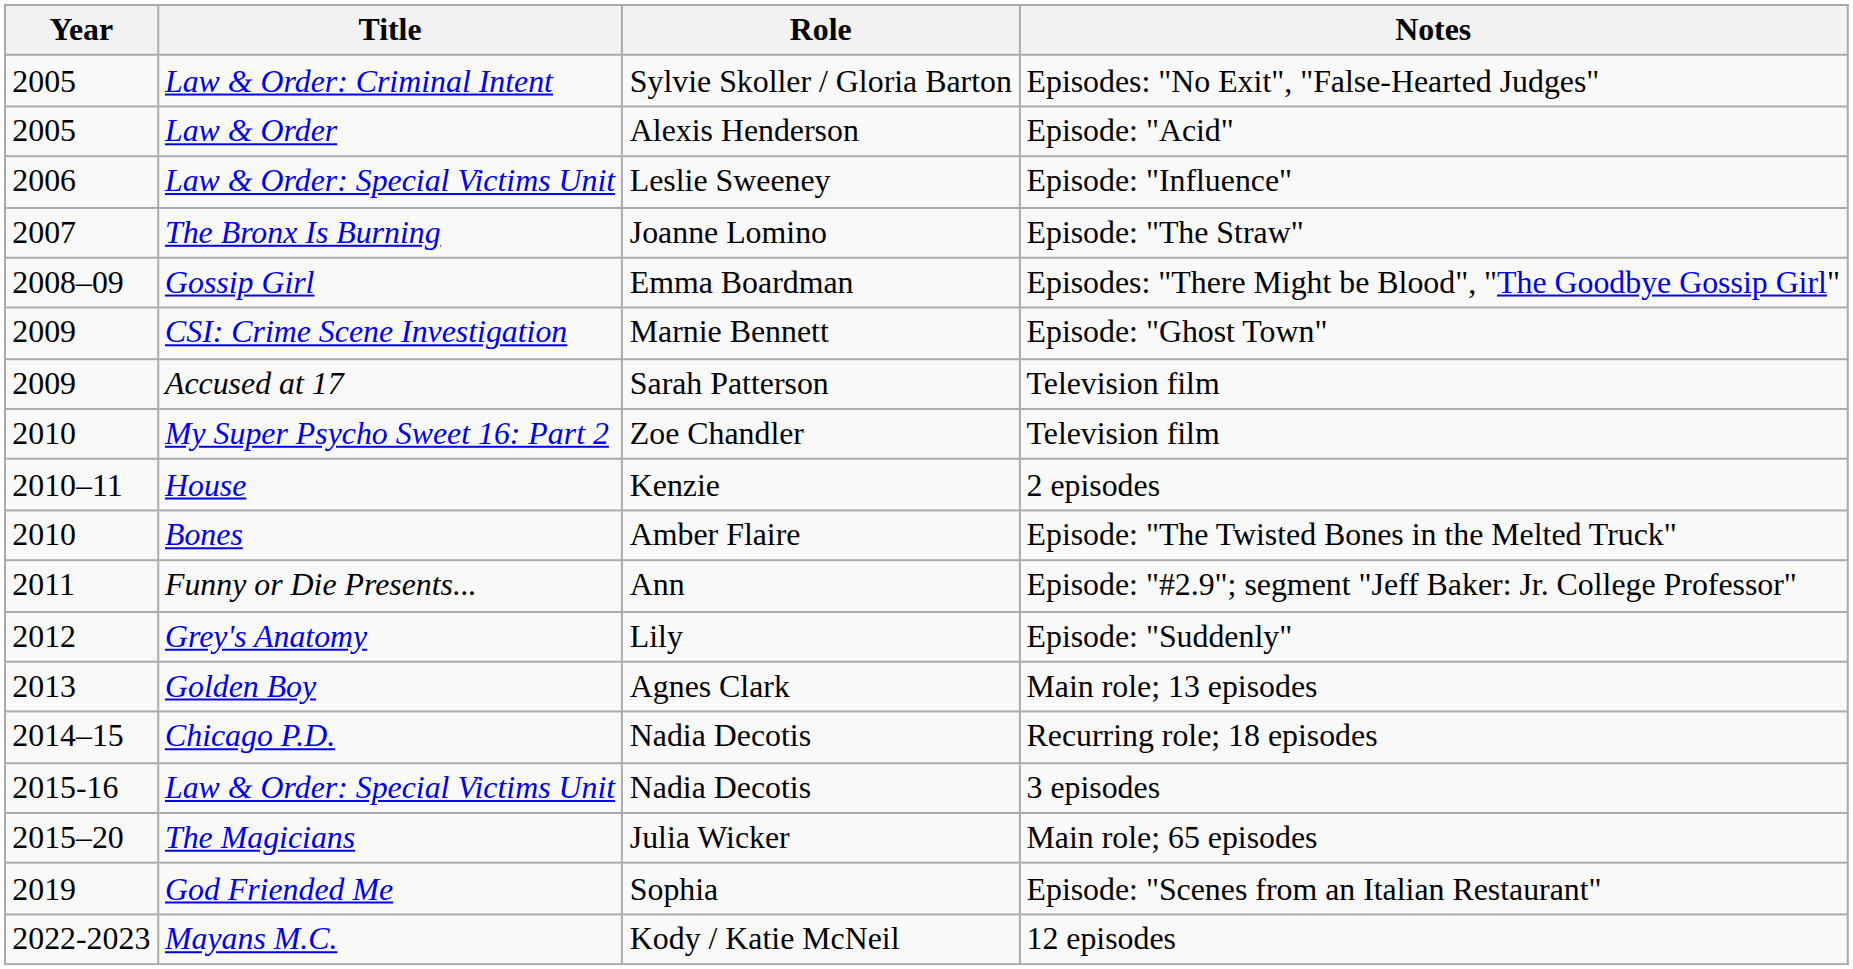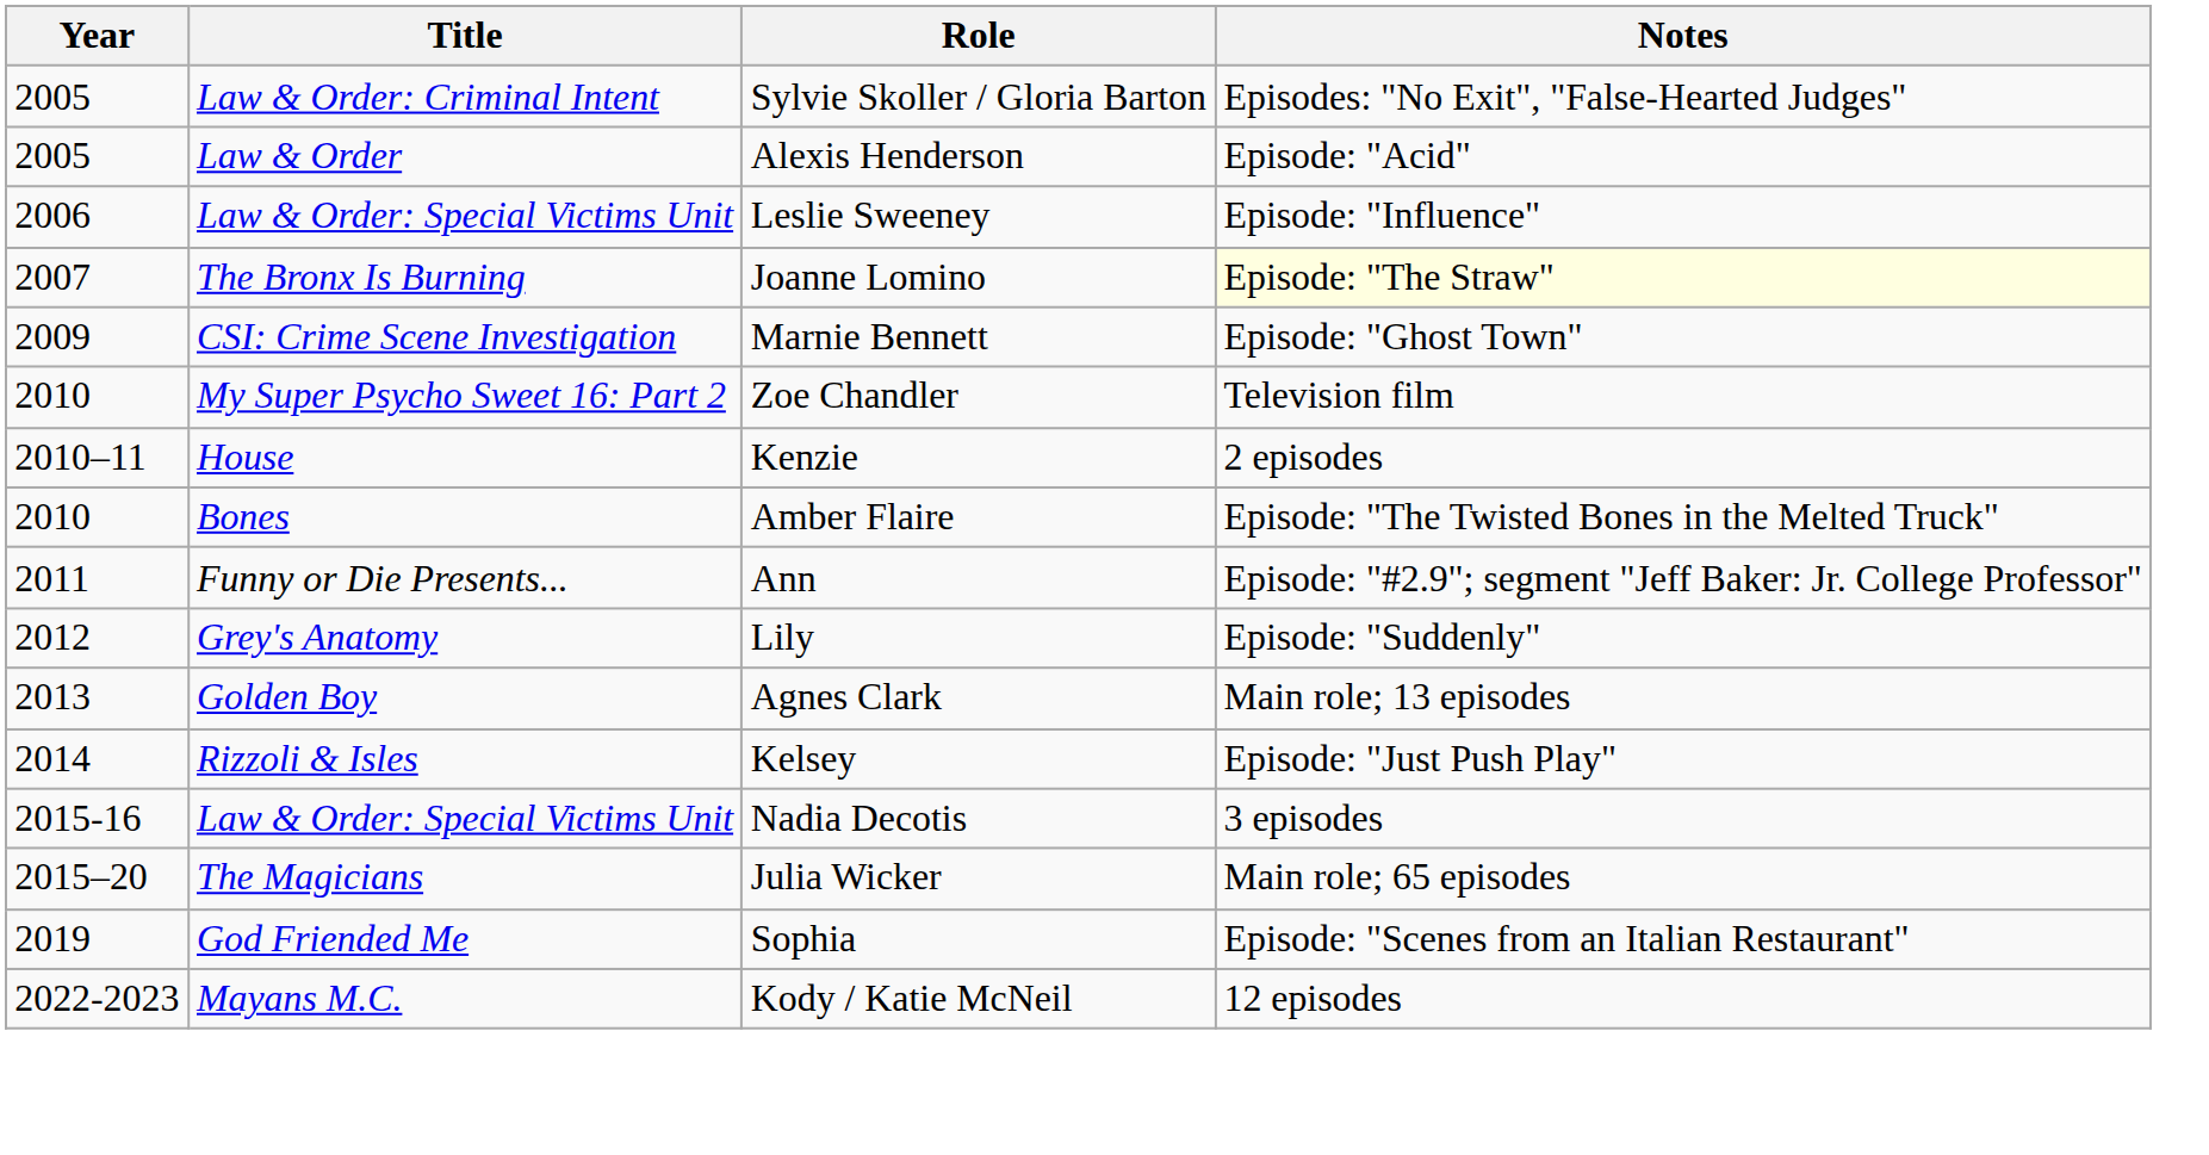The Bronx Is Burning | Notes: no background -> lightyellow background
- row: 2008–09 | Gossip Girl | Emma Boardman | Episodes: "There Might be Blood", "The Goodbye Gossip Girl"
- row: 2009 | Accused at 17 | Sarah Patterson | Television film
- row: 2014–15 | Chicago P.D. | Nadia Decotis | Recurring role; 18 episodes
+ row: 2014 | Rizzoli & Isles | Kelsey | Episode: "Just Push Play"
